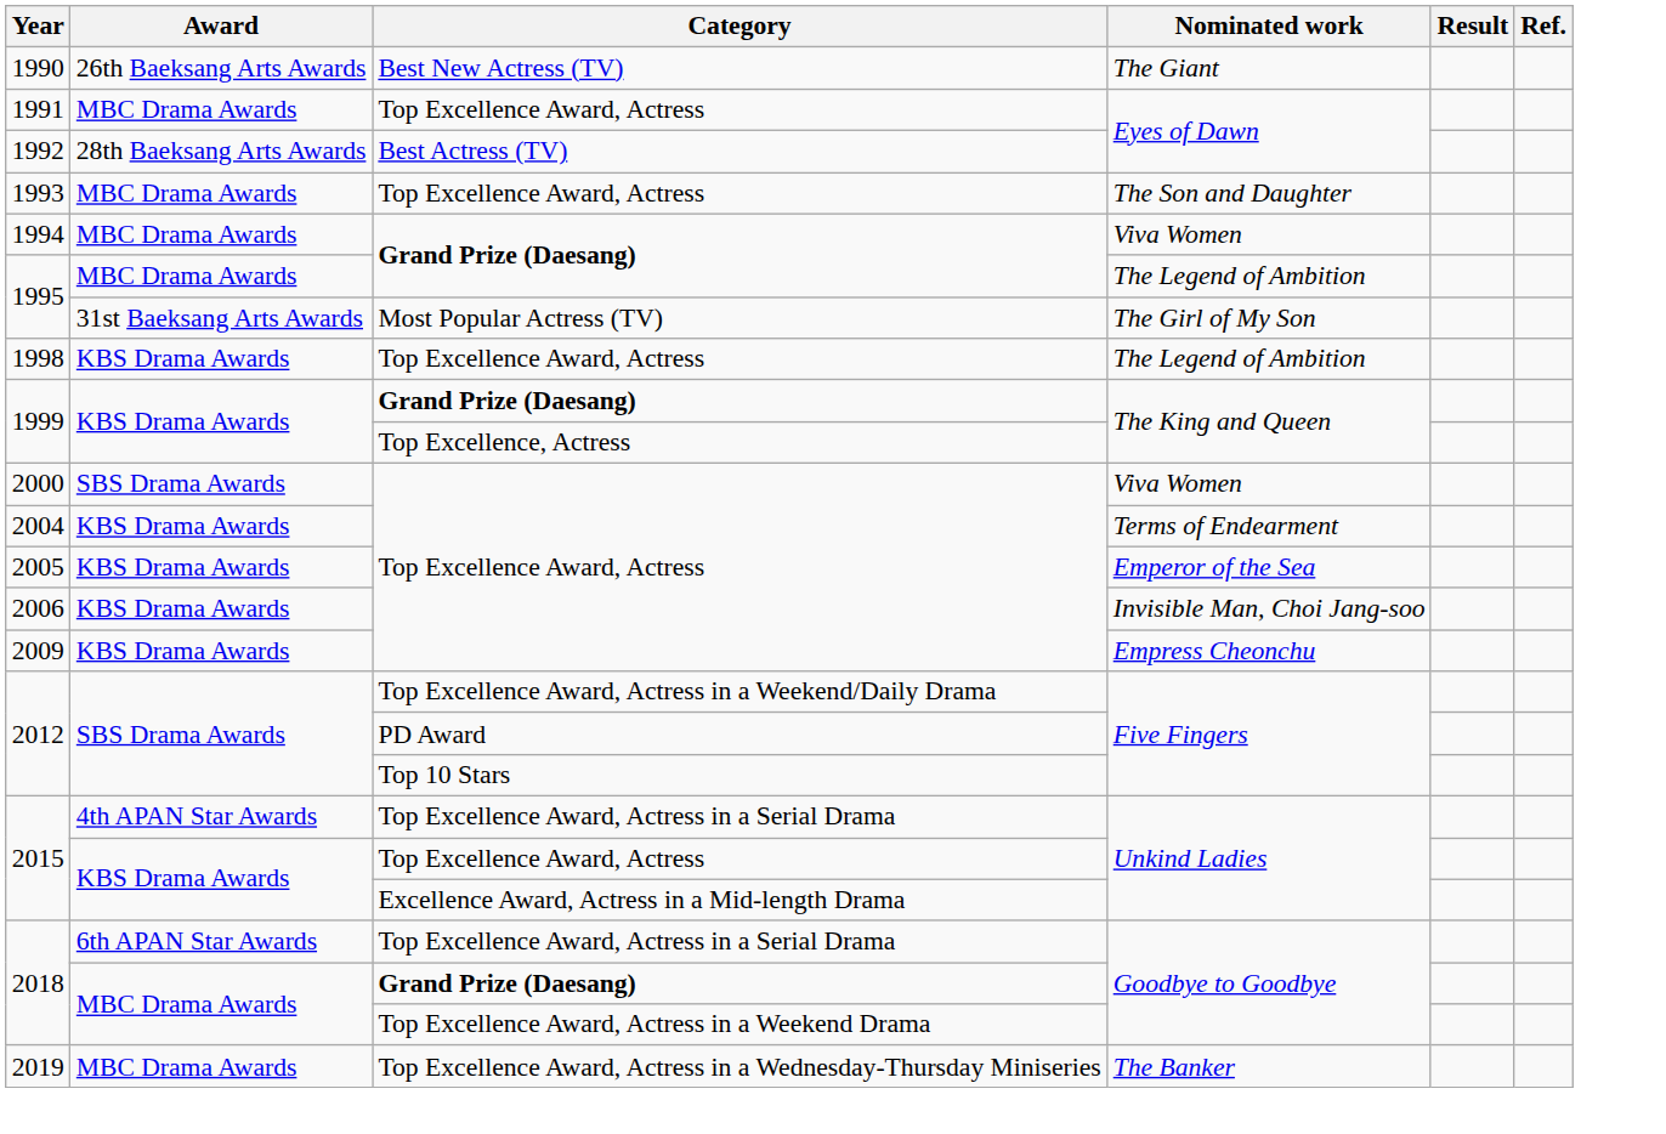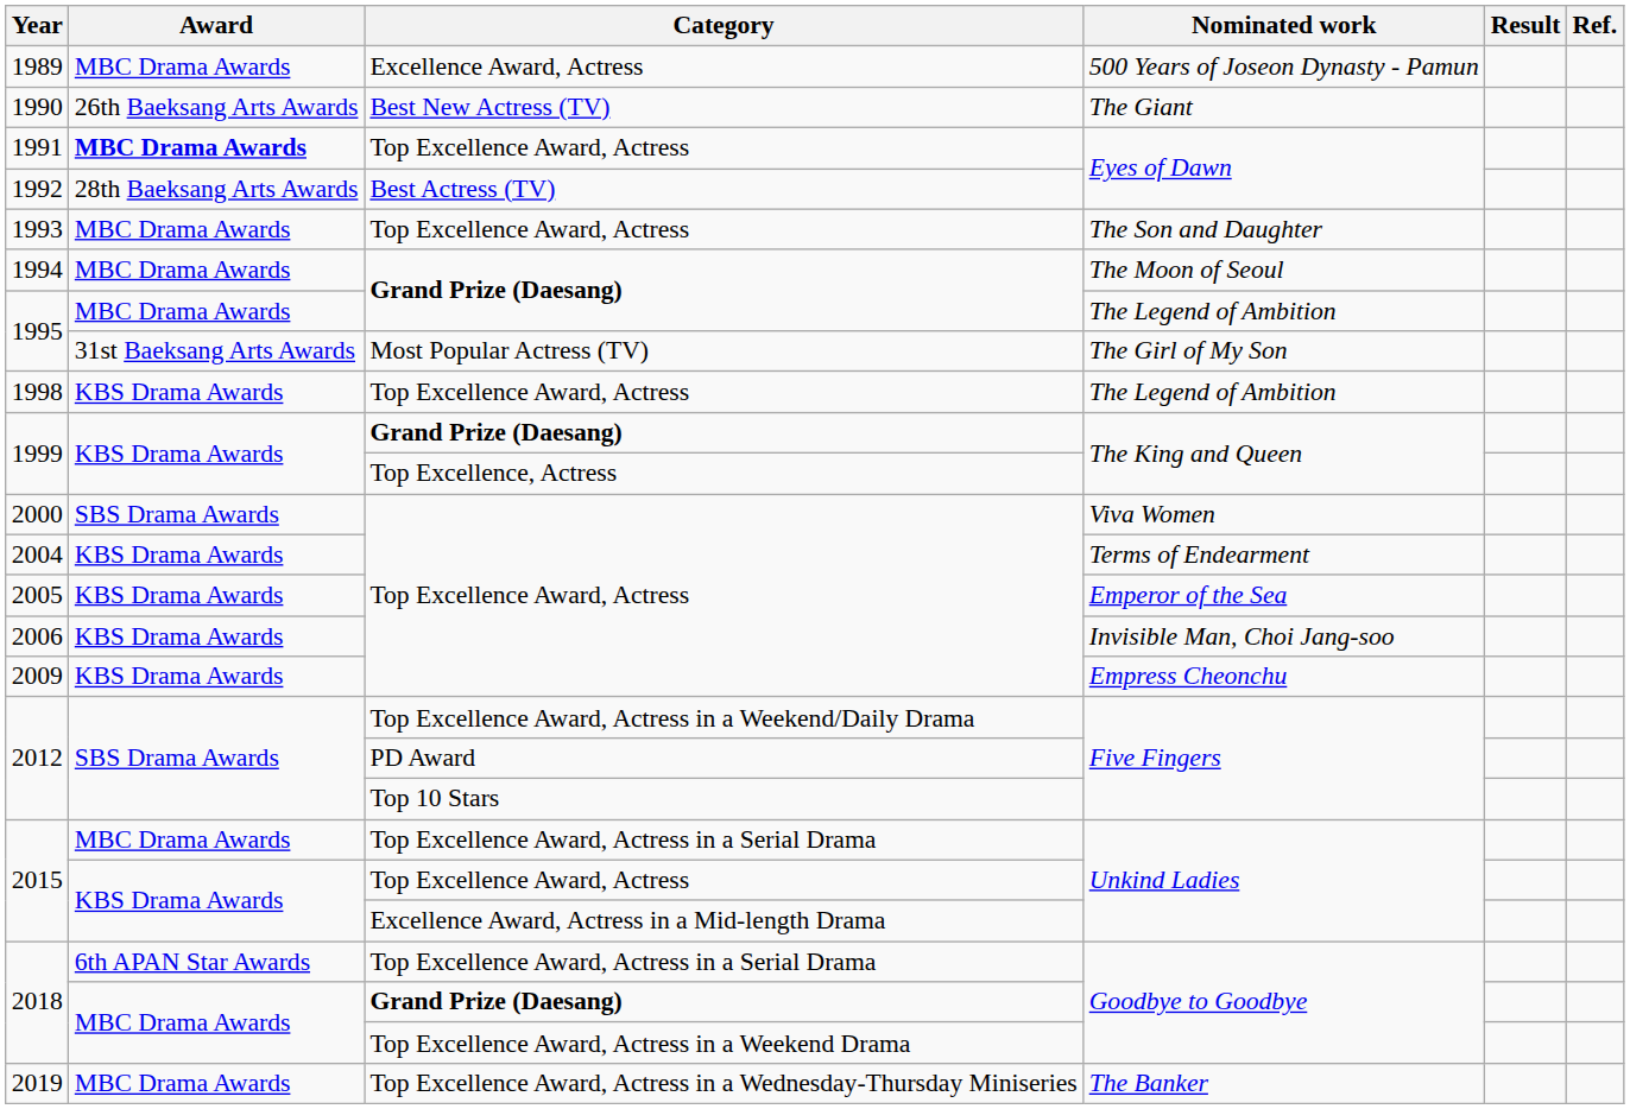+ row: 1989 | MBC Drama Awards | Excellence Award, Actress | 500 Years of Joseon Dynasty - Pamun
1991 | Award: normal -> bold
1994 | Nominated work: Viva Women -> The Moon of Seoul
2015 / Top Excellence Award, Actress in a Serial Drama | Award: 4th APAN Star Awards -> MBC Drama Awards
